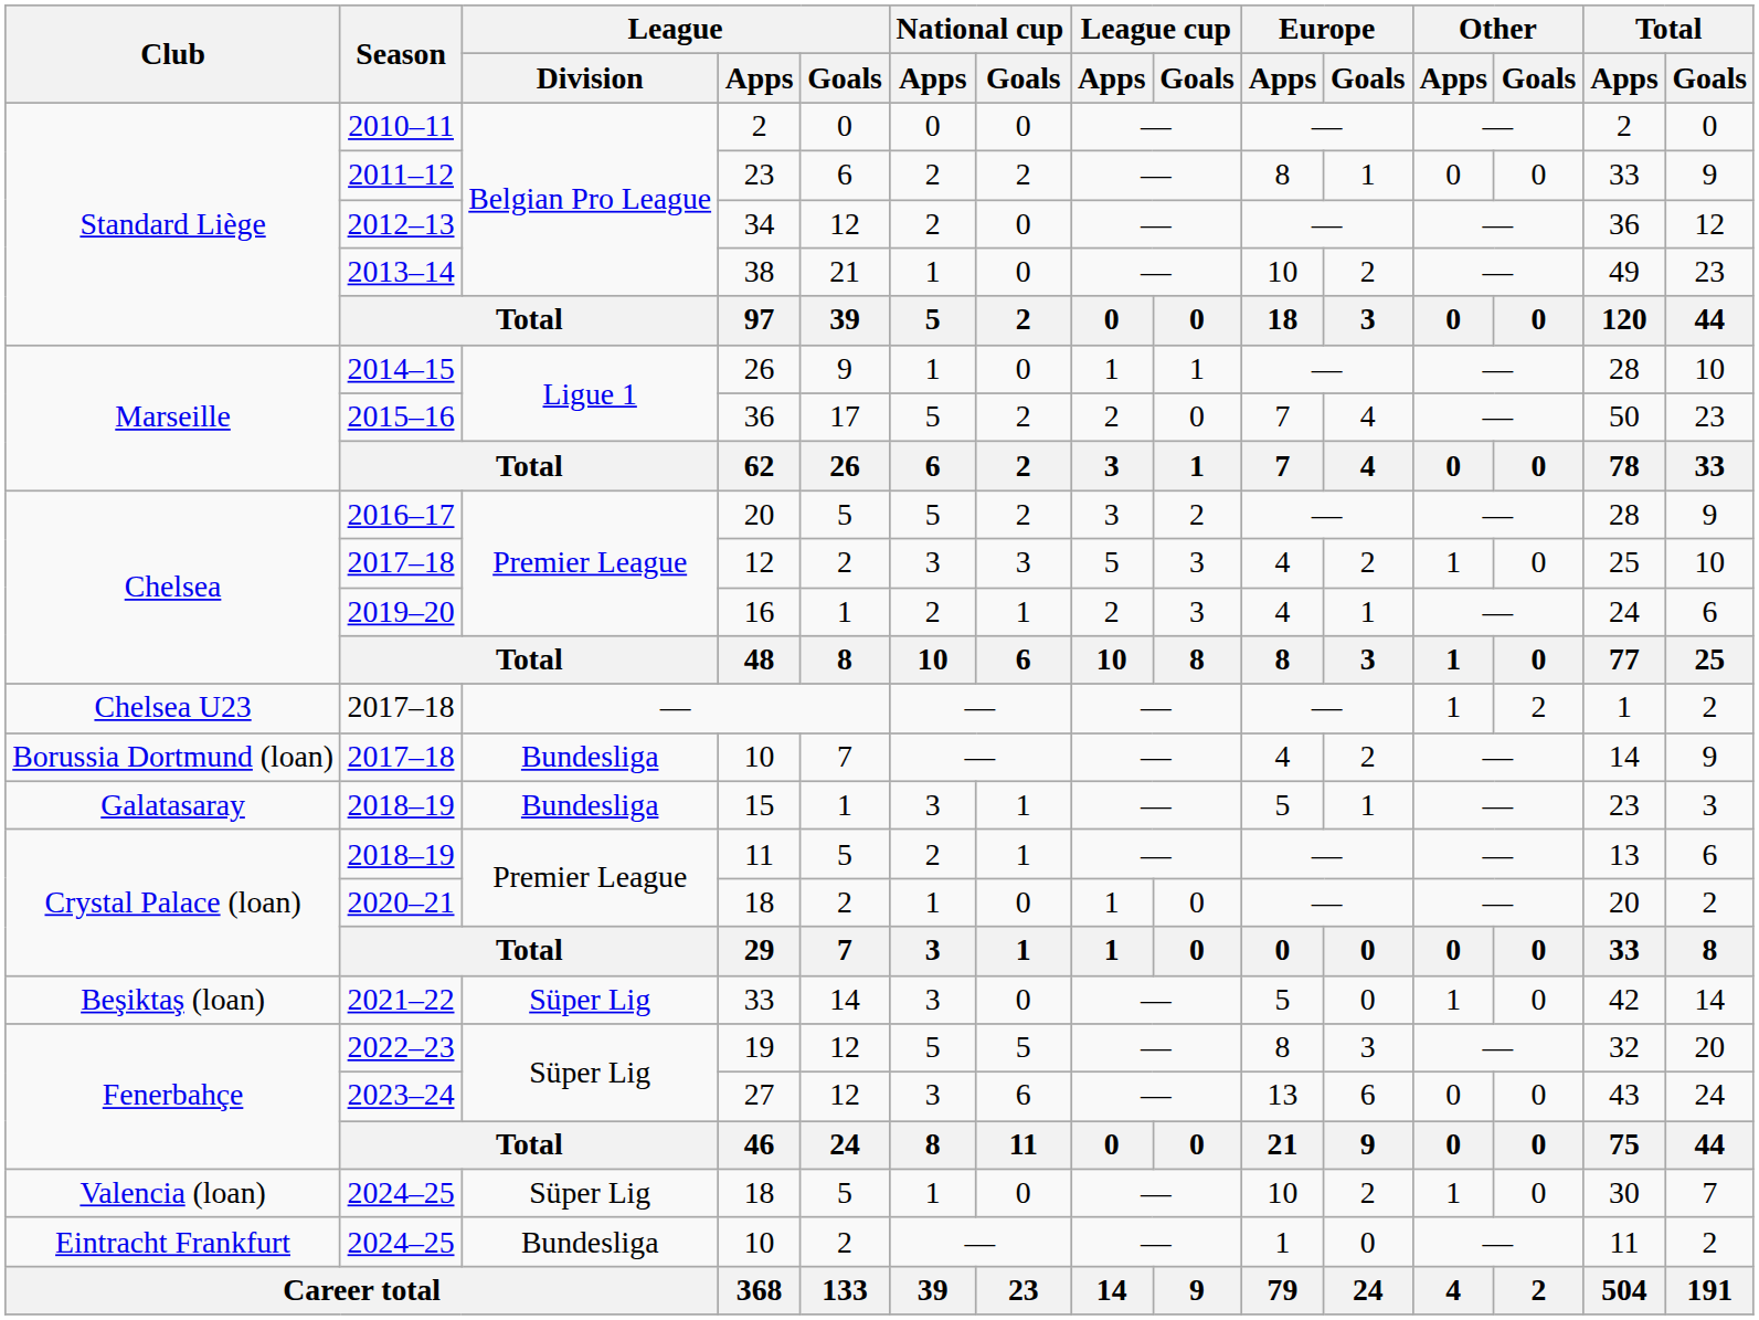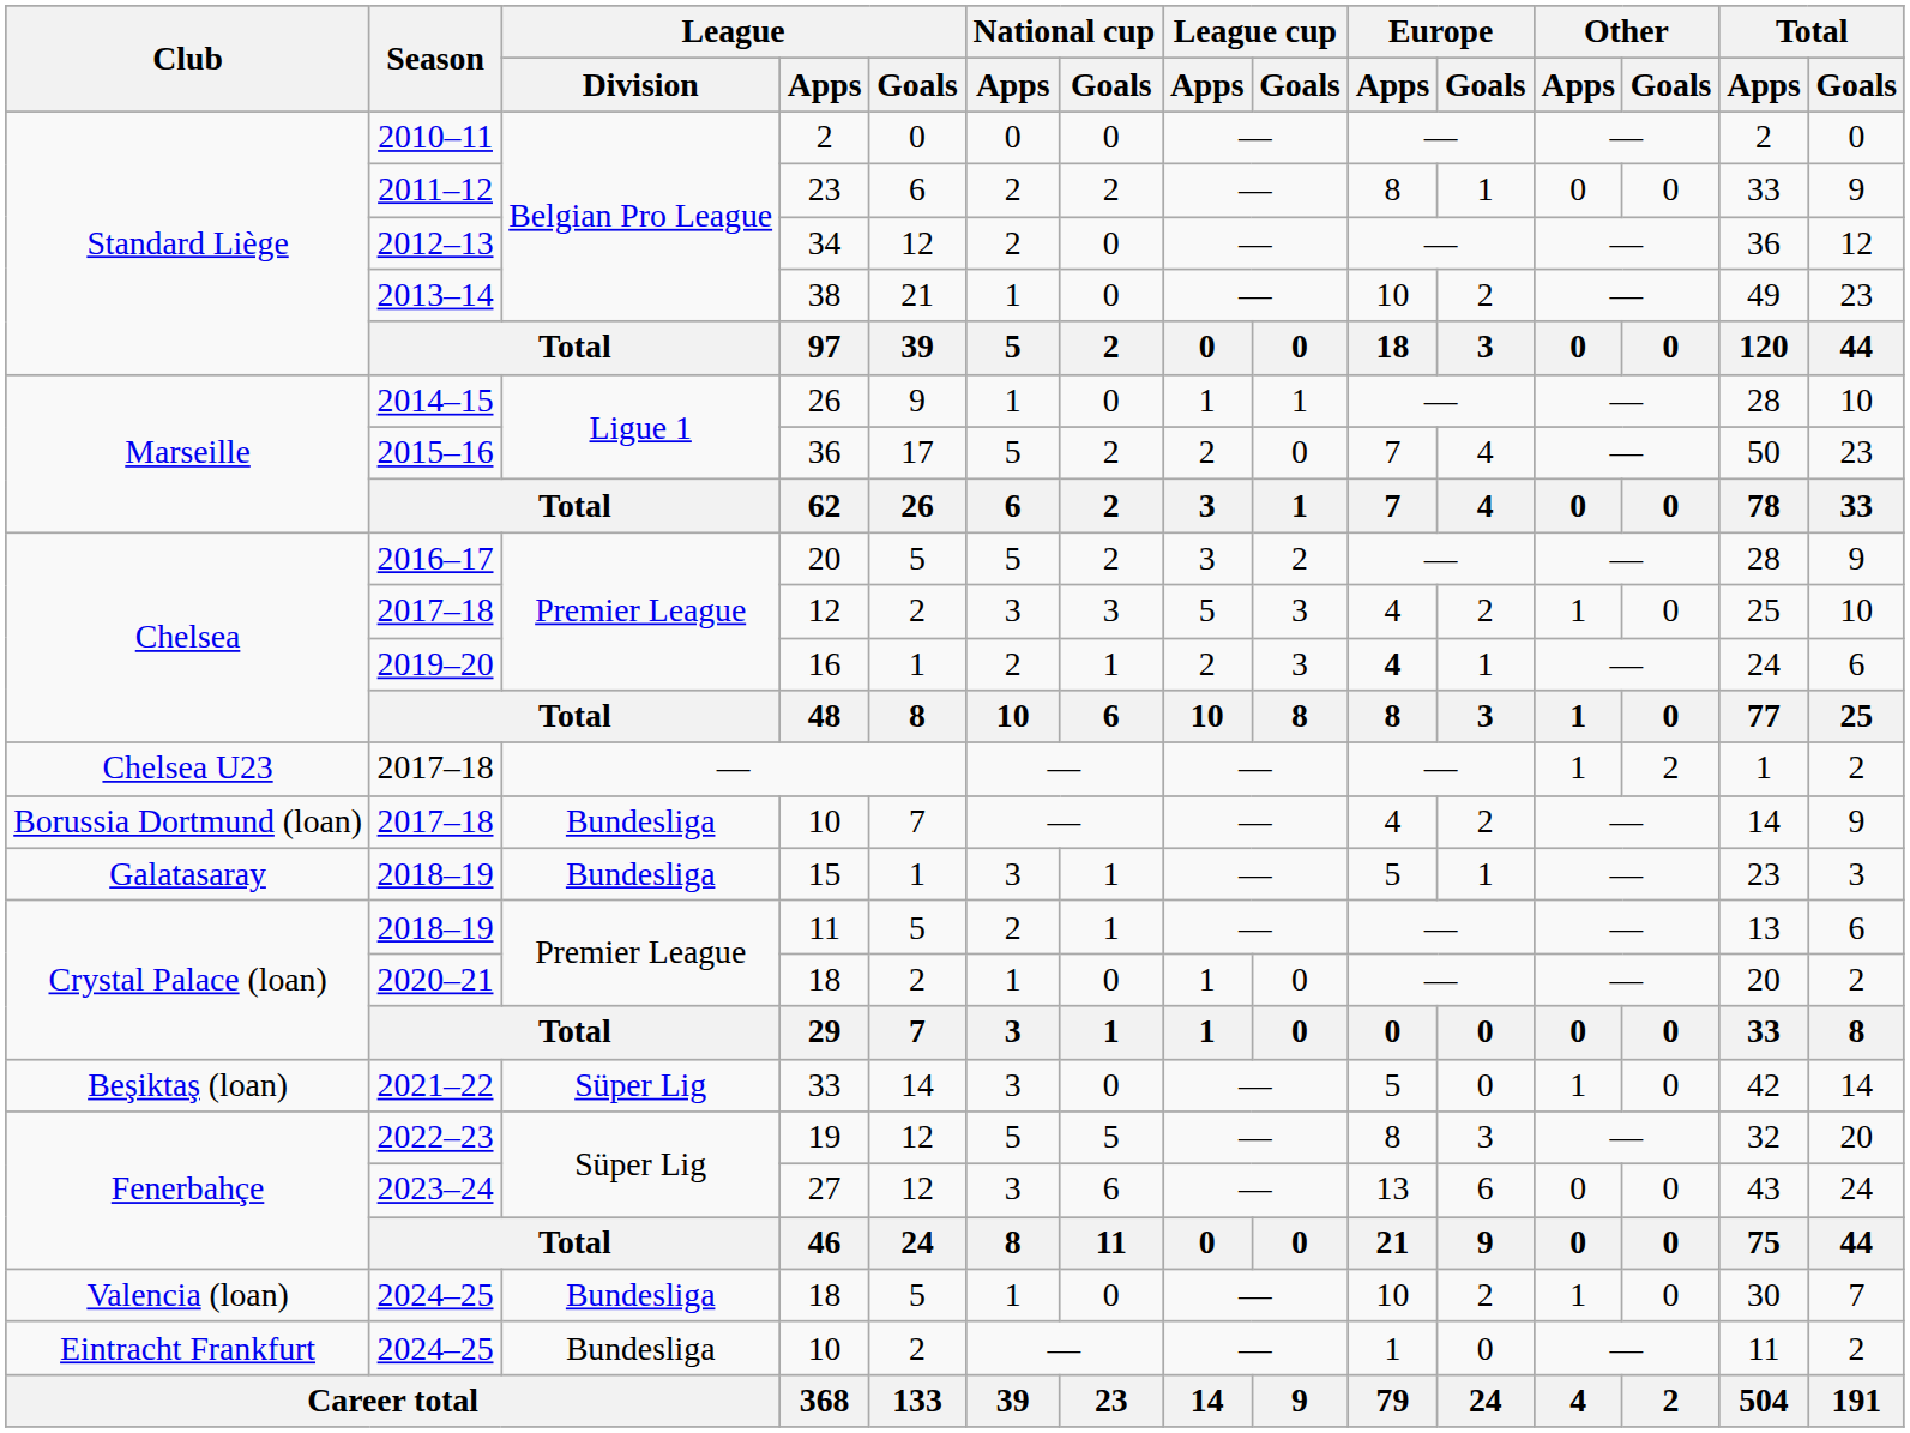16 | Europe / Apps: normal -> bold
2024–25 / 18 | League / Division: Süper Lig -> Bundesliga
